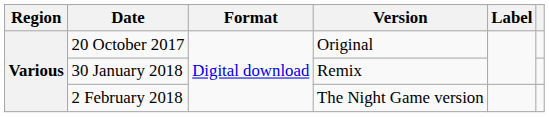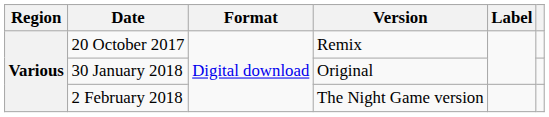20 October 2017 | Version: Original -> Remix
30 January 2018 | Version: Remix -> Original
